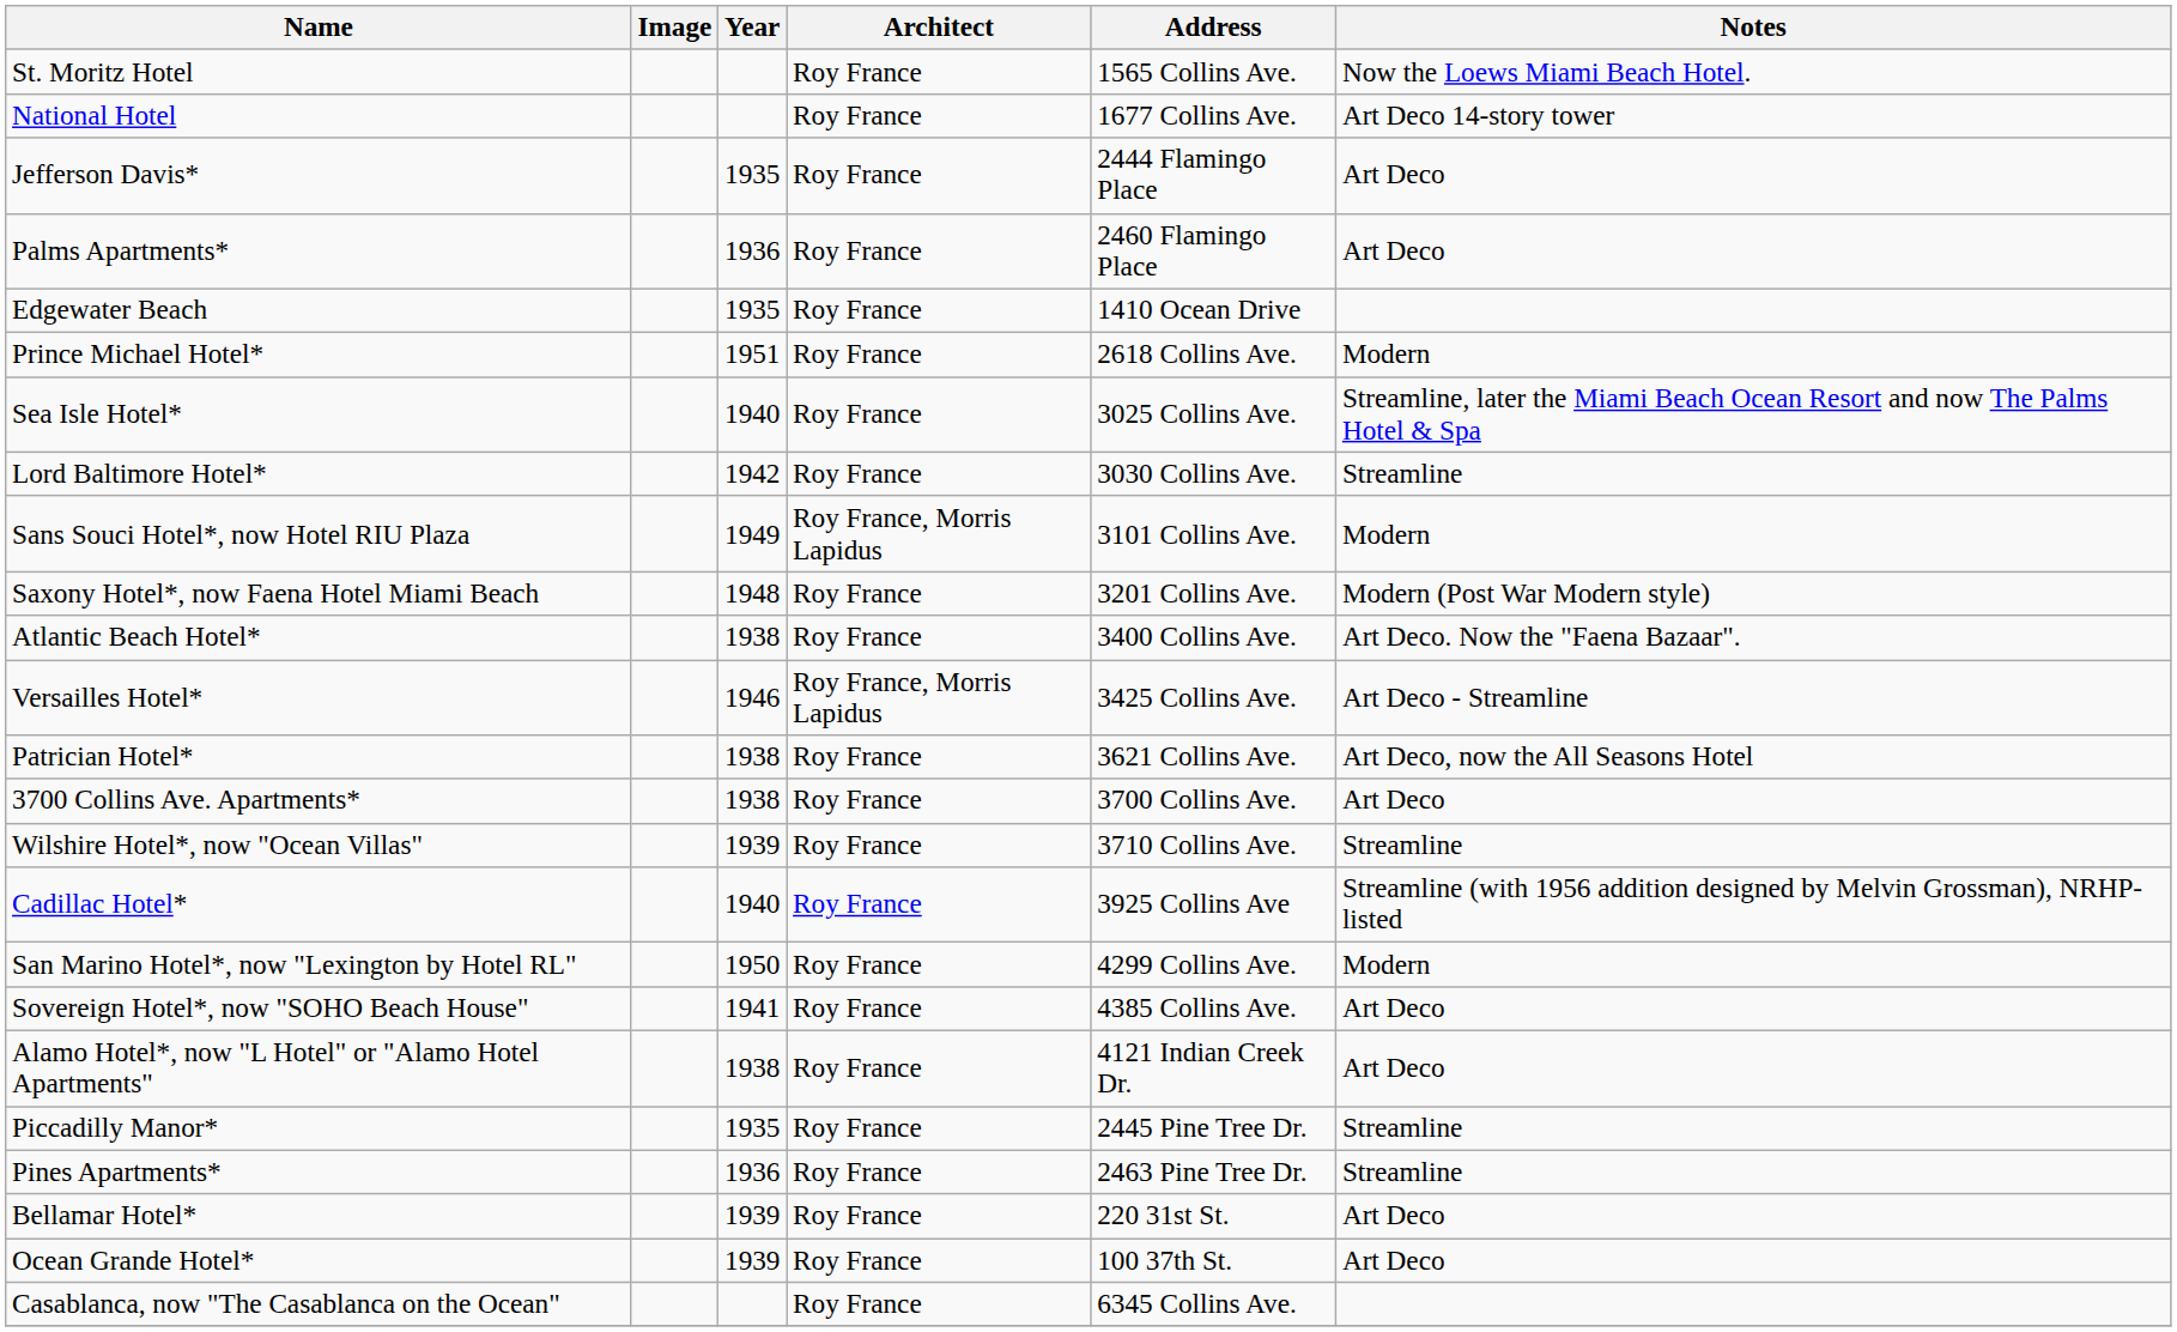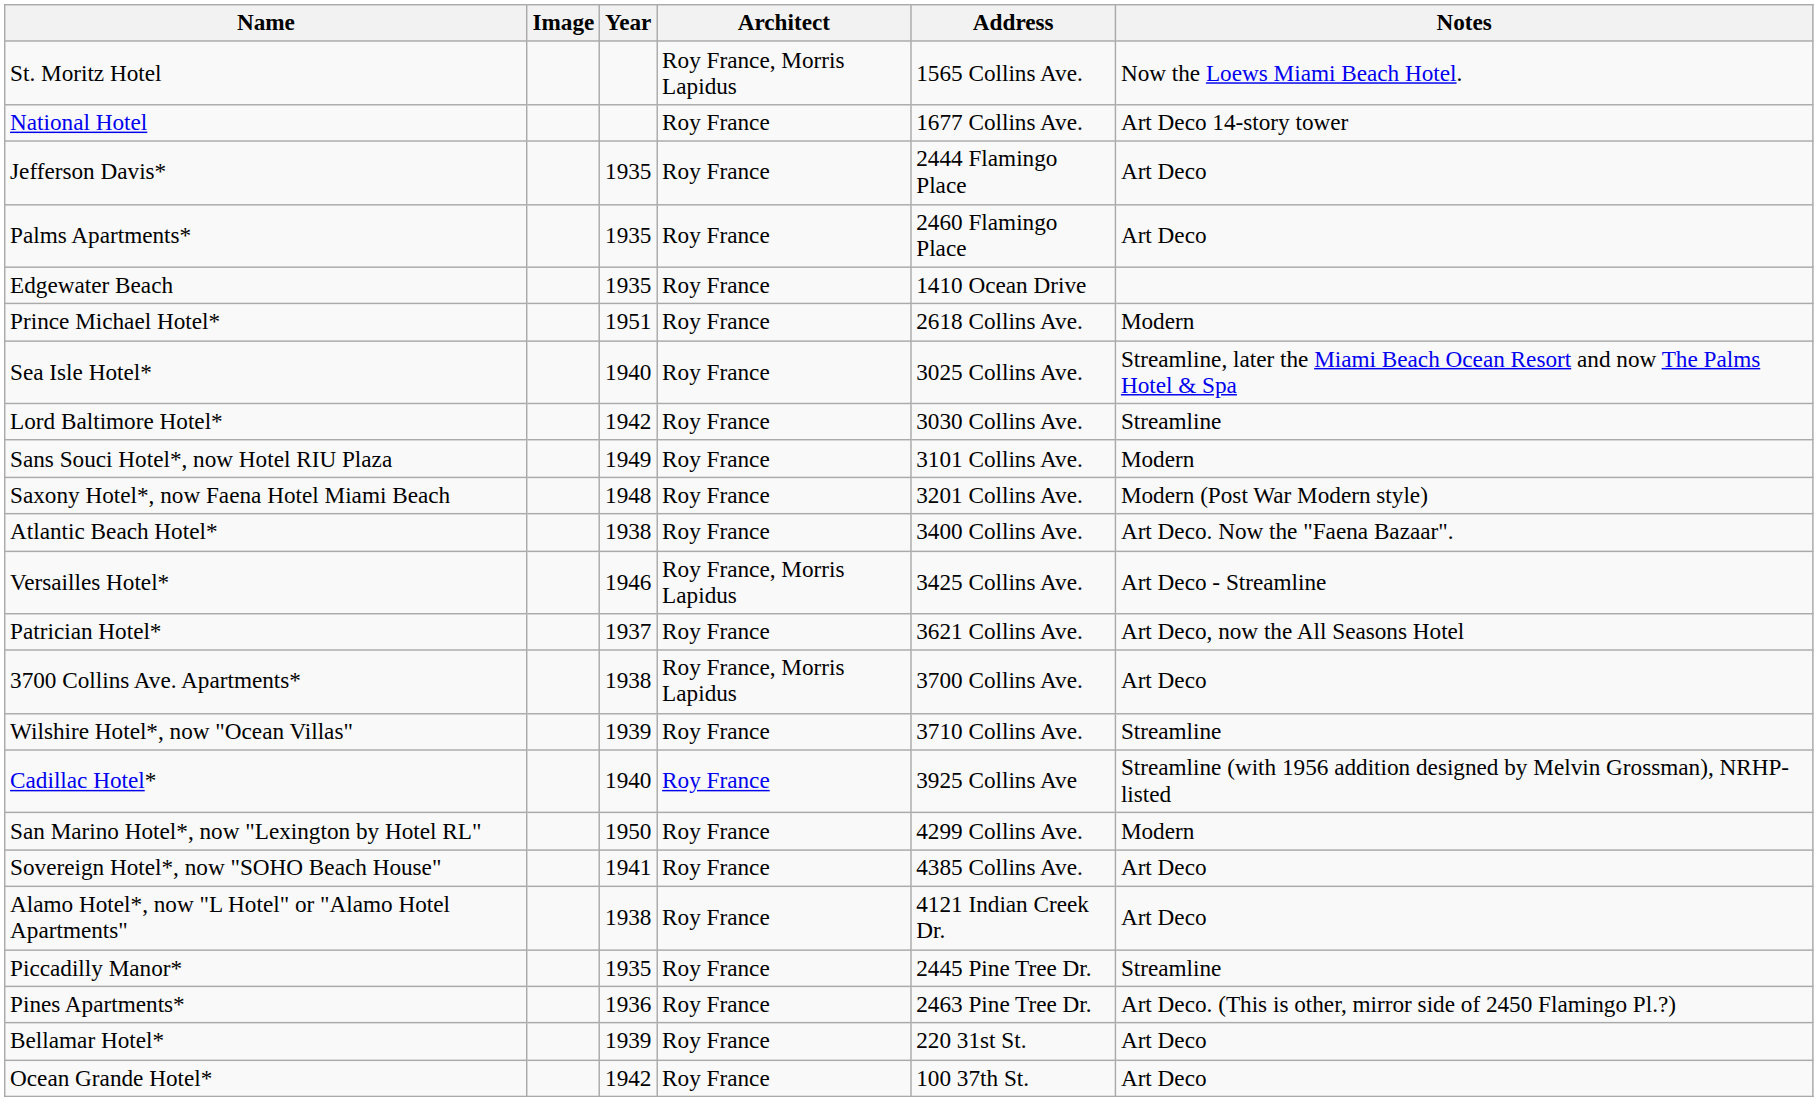St. Moritz Hotel | Architect: Roy France -> Roy France, Morris Lapidus
Palms Apartments* | Year: 1936 -> 1935
Sans Souci Hotel*, now Hotel RIU Plaza | Architect: Roy France, Morris Lapidus -> Roy France
Patrician Hotel* | Year: 1938 -> 1937
3700 Collins Ave. Apartments* | Architect: Roy France -> Roy France, Morris Lapidus
Pines Apartments* | Notes: Streamline -> Art Deco. (This is other, mirror side of 2450 Flamingo Pl.?)
Ocean Grande Hotel* | Year: 1939 -> 1942
- row: Casablanca, now "The Casablanca on the Ocean" | Roy France | 6345 Collins Ave.
